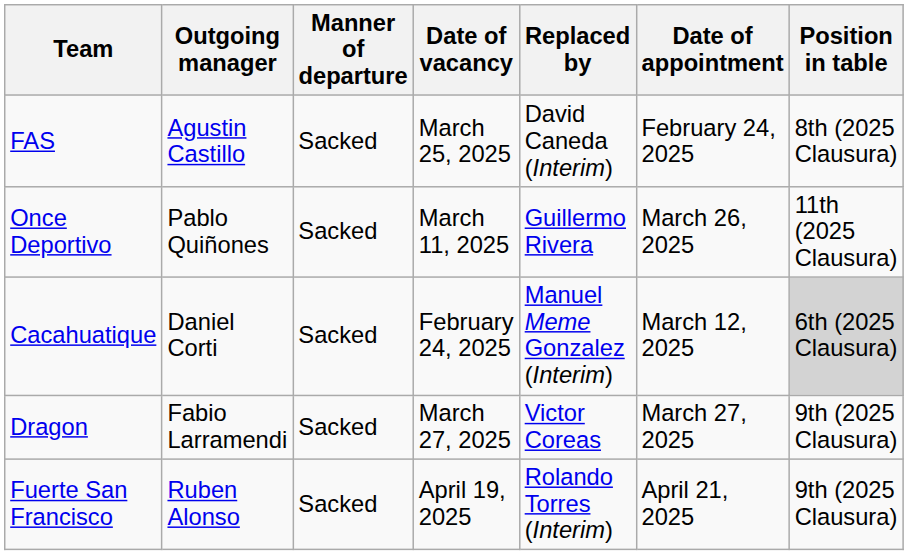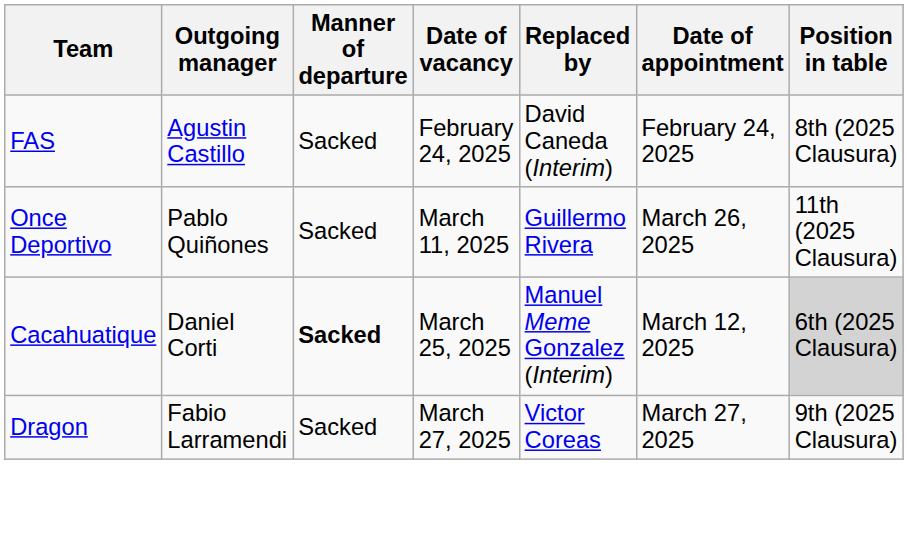FAS | Date of vacancy: March 25, 2025 -> February 24, 2025
Cacahuatique | Manner of departure: normal -> bold
Cacahuatique | Date of vacancy: February 24, 2025 -> March 25, 2025
- row: Fuerte San Francisco | Ruben Alonso | Sacked | April 19, 2025 | Rolando Torres (Interim) | April 21, 2025 | 9th (2025 Clausura)
